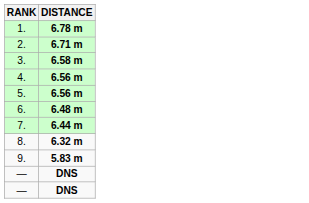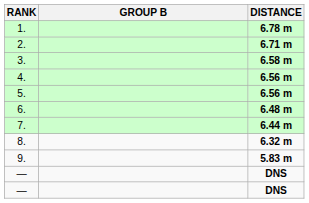+ column: GROUP B
